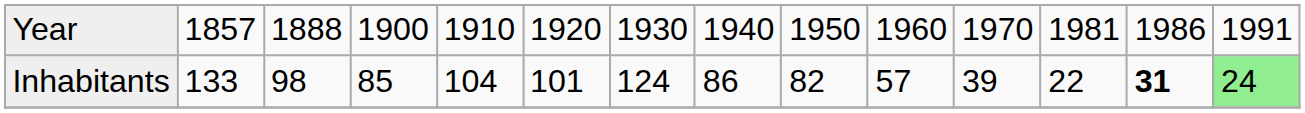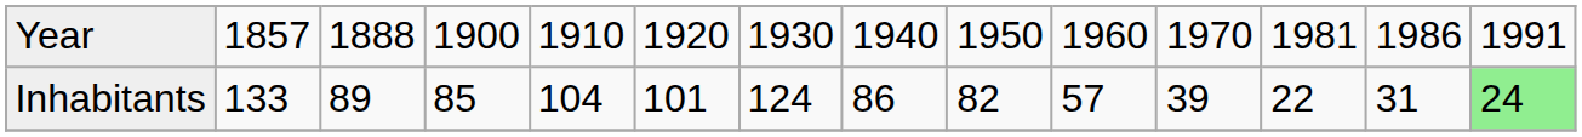Inhabitants | column 3: 98 -> 89
Inhabitants | column 13: bold -> normal
